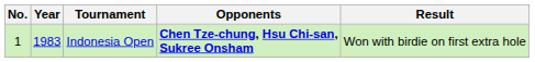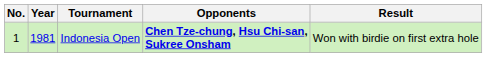Indonesia Open | Year: 1983 -> 1981
